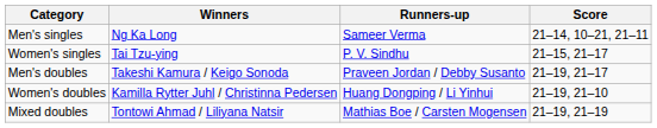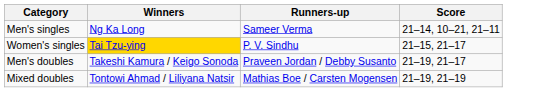Women's singles | Winners: no background -> gold background
- row: Women's doubles | Kamilla Rytter Juhl / Christinna Pedersen | Huang Dongping / Li Yinhui | 21–19, 21–10
